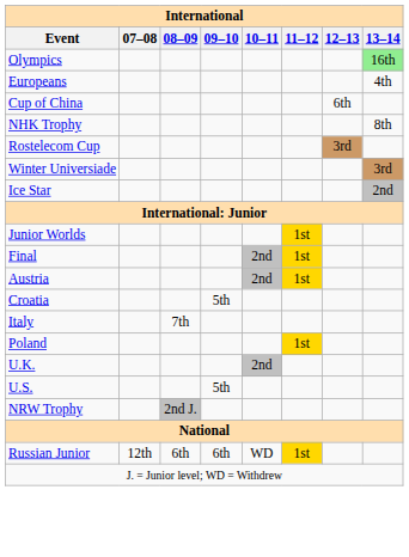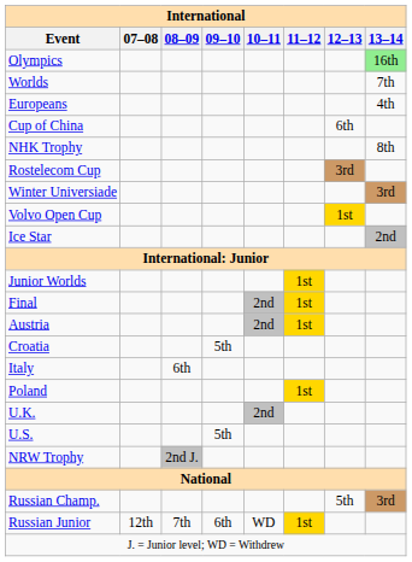+ row: Worlds | 7th
+ row: Volvo Open Cup | 1st
Italy | 08–09: 7th -> 6th
+ row: Russian Champ. | 5th | 3rd
Russian Junior | 08–09: 6th -> 7th
